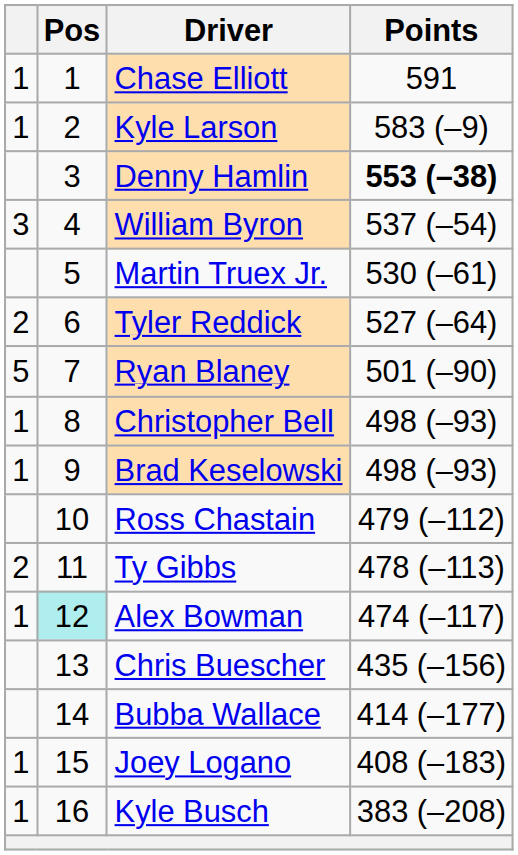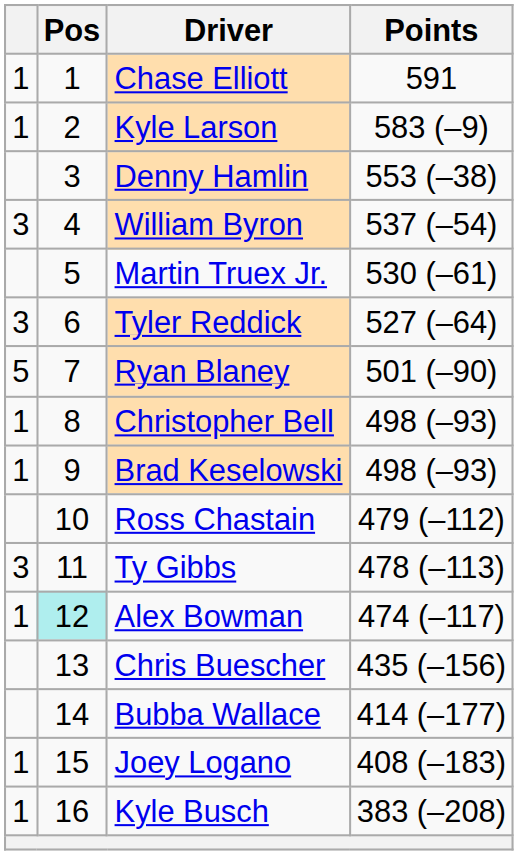Denny Hamlin | Points: bold -> normal
Tyler Reddick | column 1: 2 -> 3
Ty Gibbs | column 1: 2 -> 3
